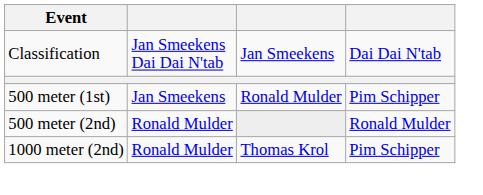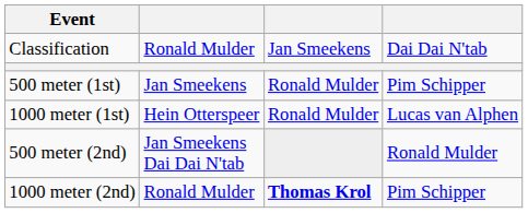Classification | column 2: Jan Smeekens Dai Dai N'tab -> Ronald Mulder
+ row: 1000 meter (1st) | Hein Otterspeer | Ronald Mulder | Lucas van Alphen
500 meter (2nd) | column 2: Ronald Mulder -> Jan Smeekens Dai Dai N'tab
1000 meter (2nd) | column 3: normal -> bold
